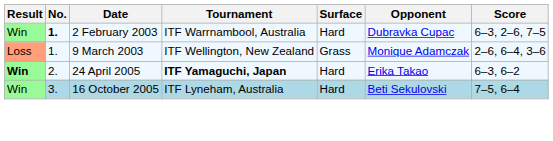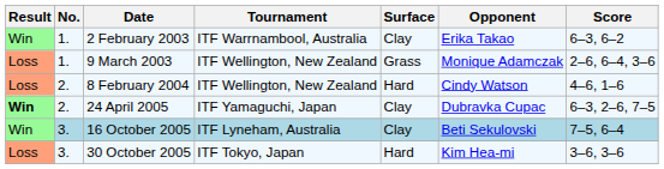2 February 2003 | No.: bold -> normal
2 February 2003 | Surface: Hard -> Clay
2 February 2003 | Opponent: Dubravka Cupac -> Erika Takao
2 February 2003 | Score: 6–3, 2–6, 7–5 -> 6–3, 6–2
+ row: Loss | 2. | 8 February 2004 | ITF Wellington, New Zealand | Hard | Cindy Watson | 4–6, 1–6
24 April 2005 | Tournament: bold -> normal
24 April 2005 | Surface: Hard -> Clay
24 April 2005 | Opponent: Erika Takao -> Dubravka Cupac
24 April 2005 | Score: 6–3, 6–2 -> 6–3, 2–6, 7–5
16 October 2005 | Surface: Hard -> Clay
+ row: Loss | 3. | 30 October 2005 | ITF Tokyo, Japan | Hard | Kim Hea-mi | 3–6, 3–6
